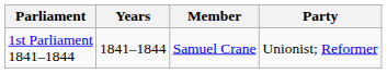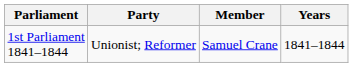columns swapped: Years <-> Party
